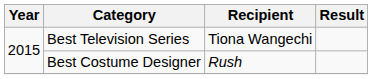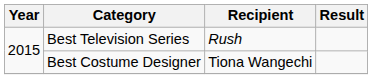Best Television Series | Recipient: Tiona Wangechi -> Rush
Best Costume Designer | Recipient: Rush -> Tiona Wangechi
